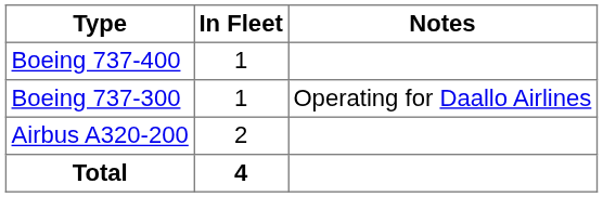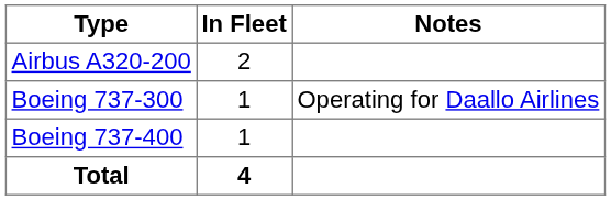rows swapped: Airbus A320-200 <-> Boeing 737-400
